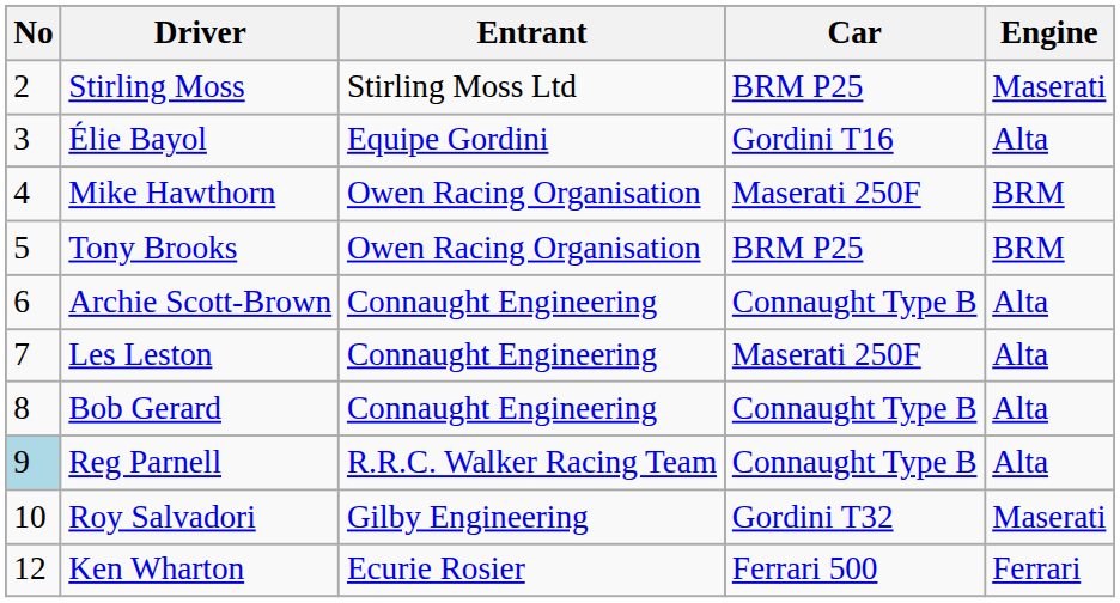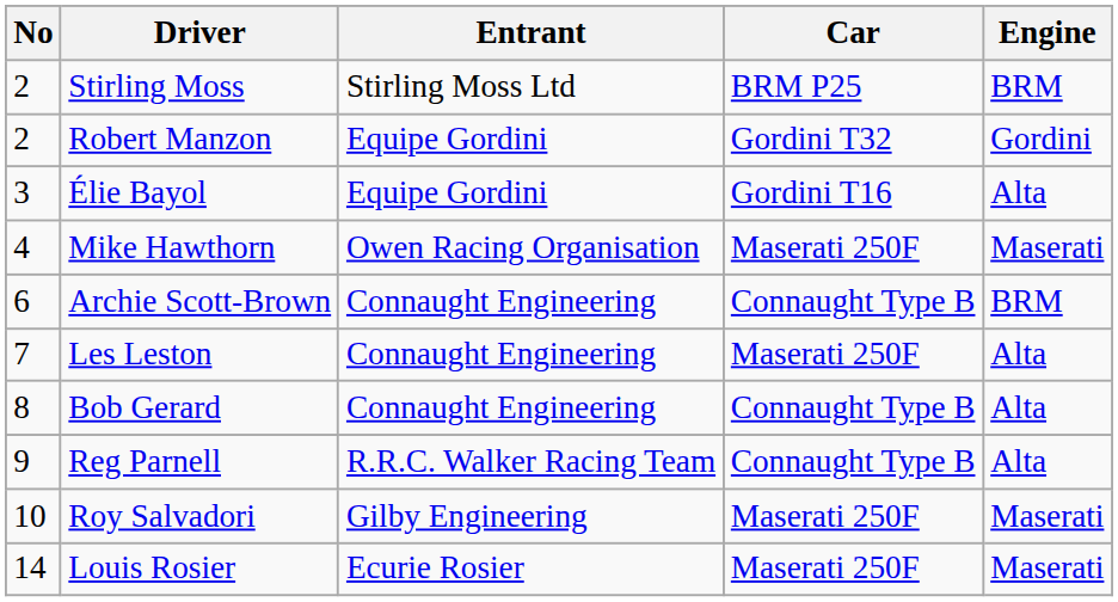Stirling Moss | Engine: Maserati -> BRM
+ row: 2 | Robert Manzon | Equipe Gordini | Gordini T32 | Gordini
Mike Hawthorn | Engine: BRM -> Maserati
- row: 5 | Tony Brooks | Owen Racing Organisation | BRM P25 | BRM
Archie Scott-Brown | Engine: Alta -> BRM
Reg Parnell | No: lightblue background -> no background
Roy Salvadori | Car: Gordini T32 -> Maserati 250F
- row: 12 | Ken Wharton | Ecurie Rosier | Ferrari 500 | Ferrari
+ row: 14 | Louis Rosier | Ecurie Rosier | Maserati 250F | Maserati
